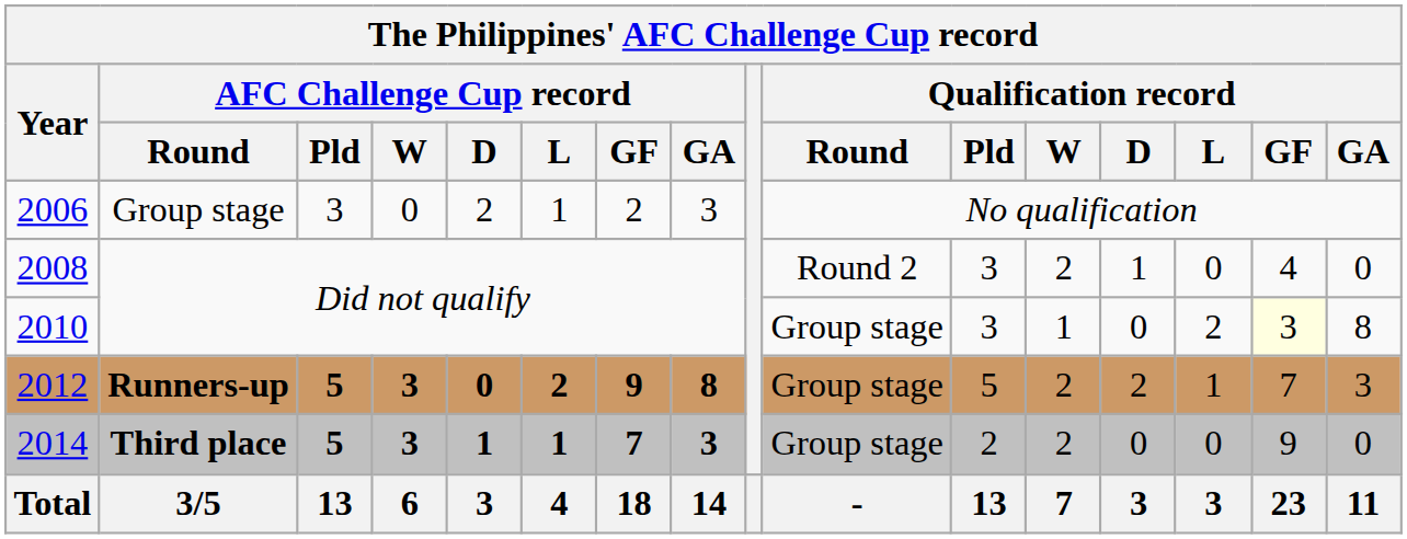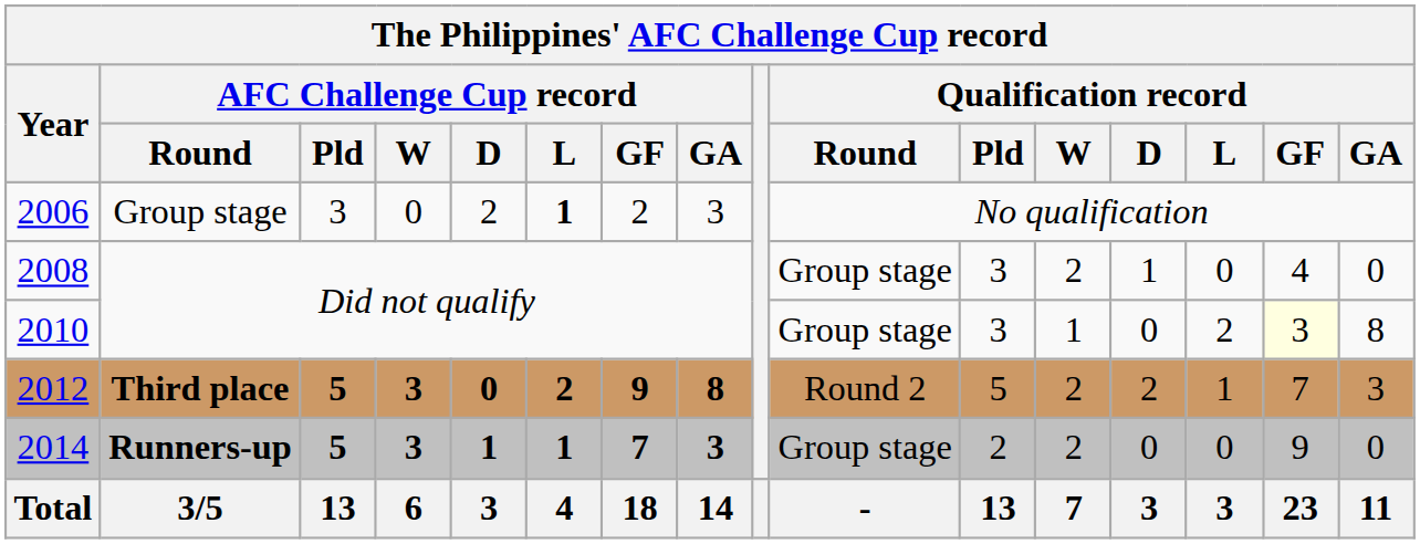2006 | AFC Challenge Cup record / L: normal -> bold
2008 | Qualification record / Round: Round 2 -> Group stage
2012 | AFC Challenge Cup record / Round: Runners-up -> Third place
2012 | Qualification record / Round: Group stage -> Round 2
2014 | AFC Challenge Cup record / Round: Third place -> Runners-up
